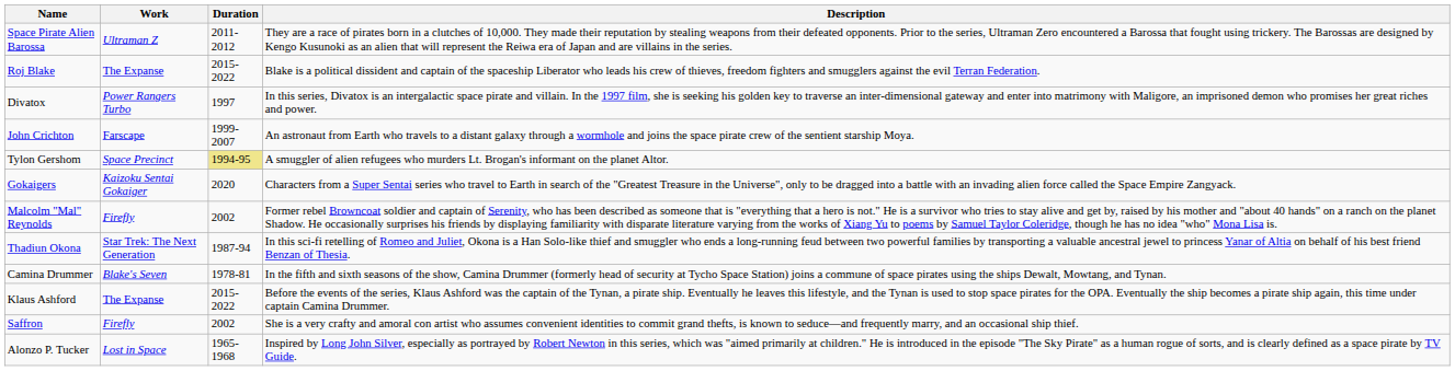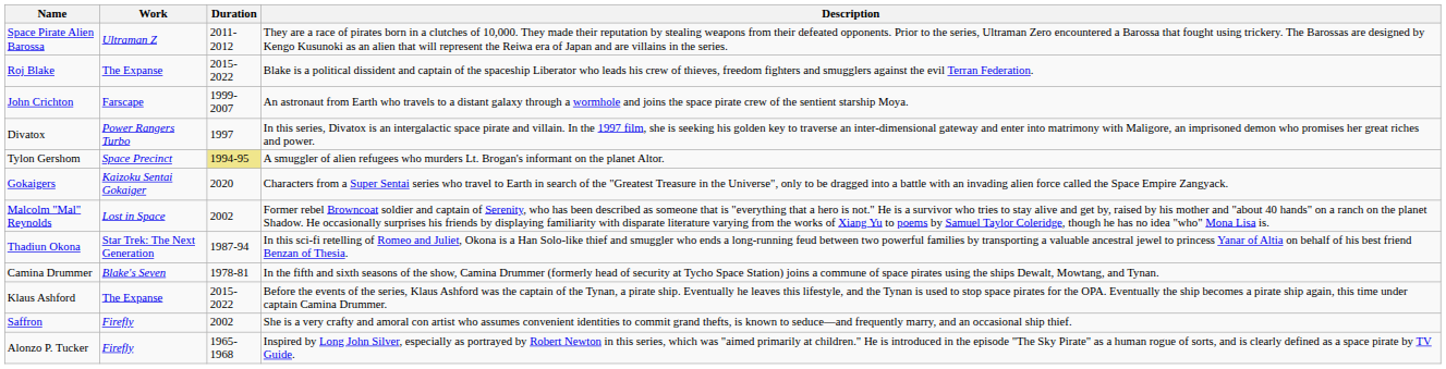rows swapped: John Crichton <-> Divatox
Malcolm "Mal" Reynolds | Work: Firefly -> Lost in Space
Alonzo P. Tucker | Work: Lost in Space -> Firefly
